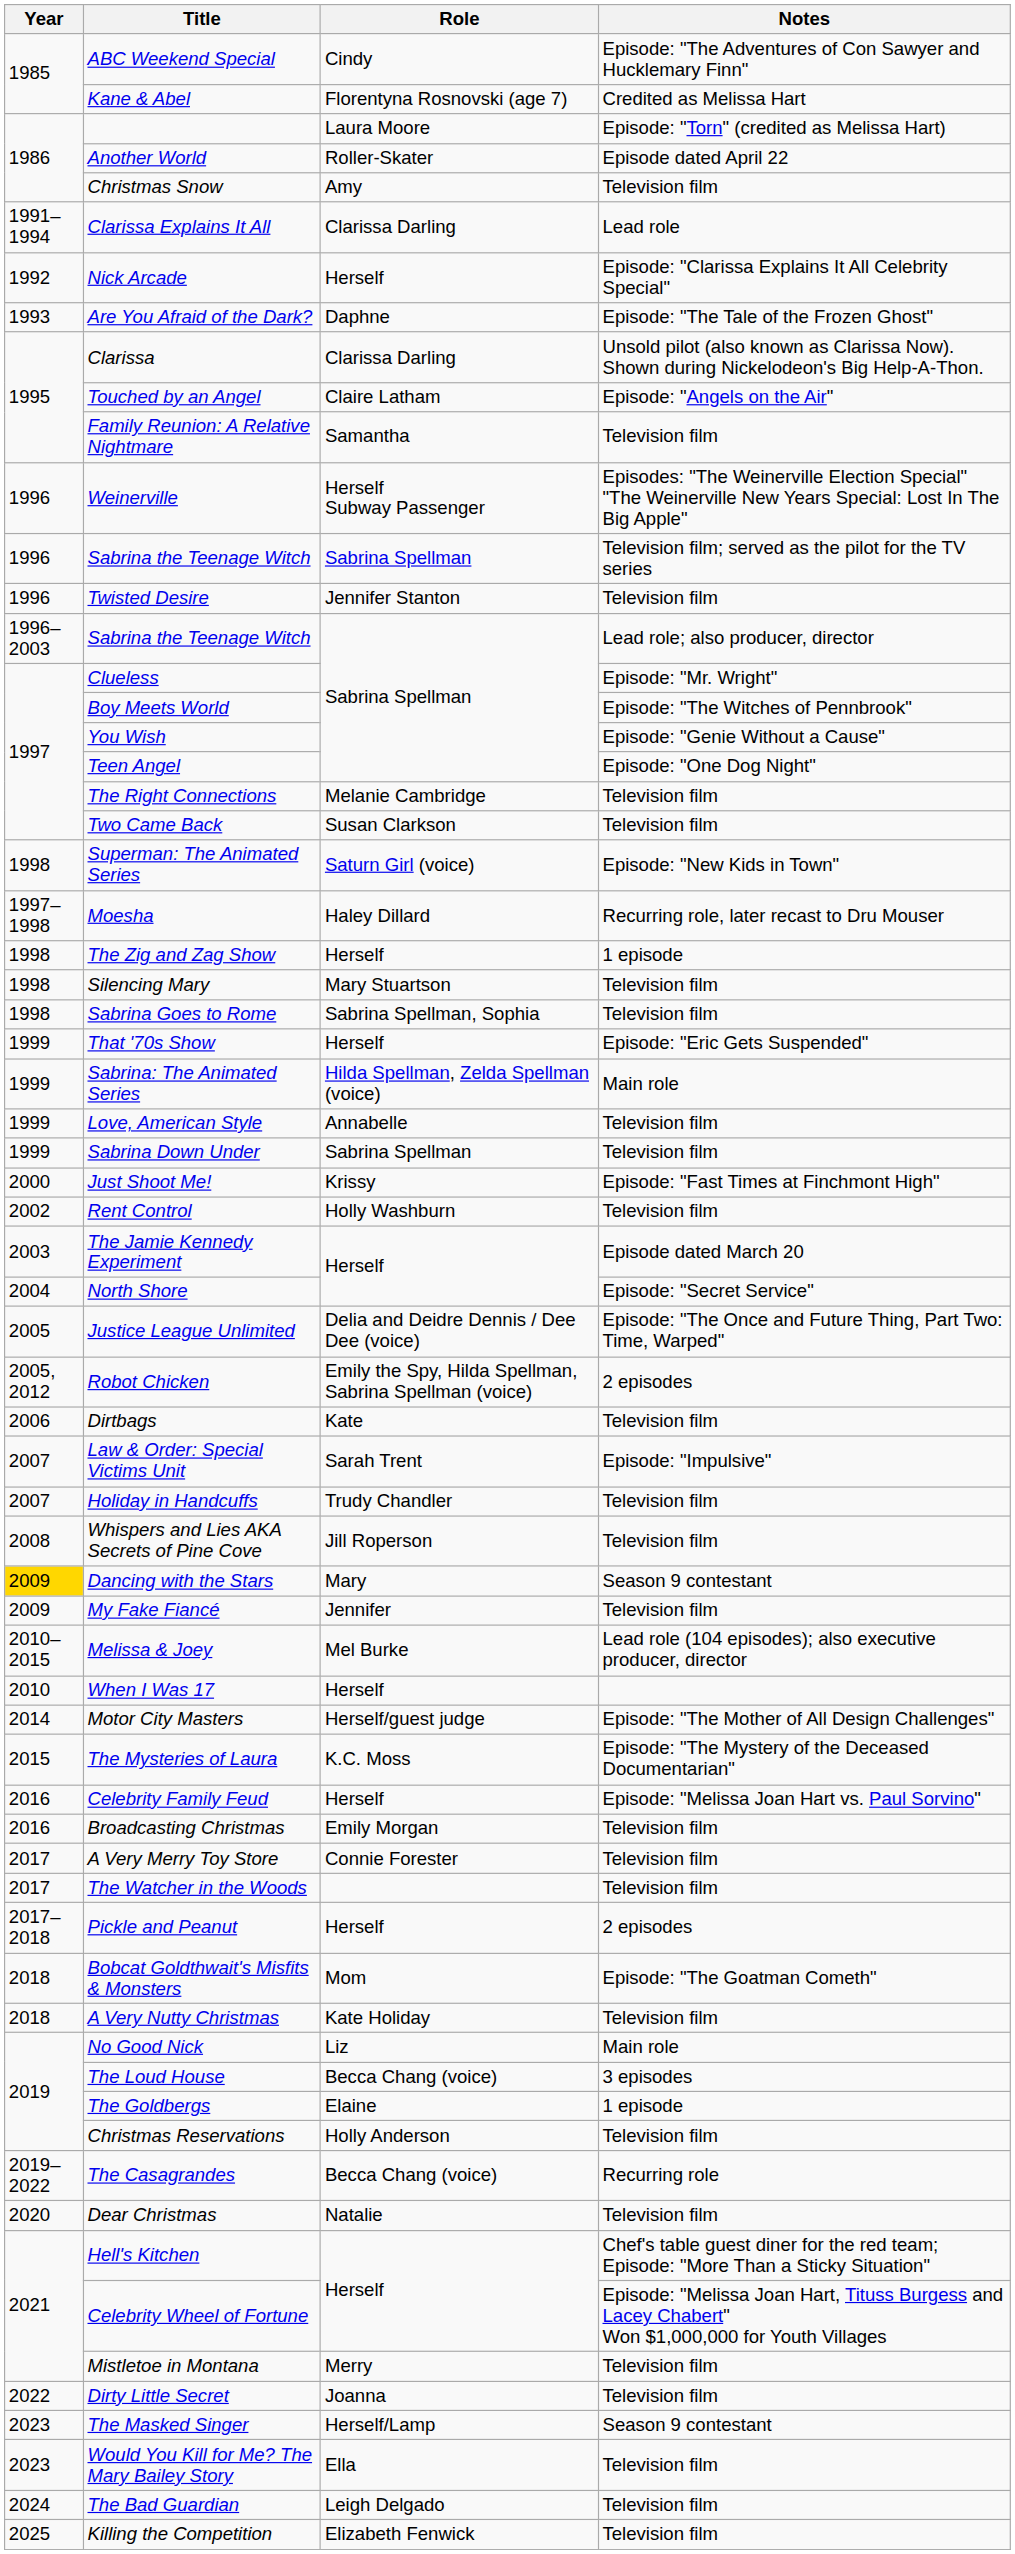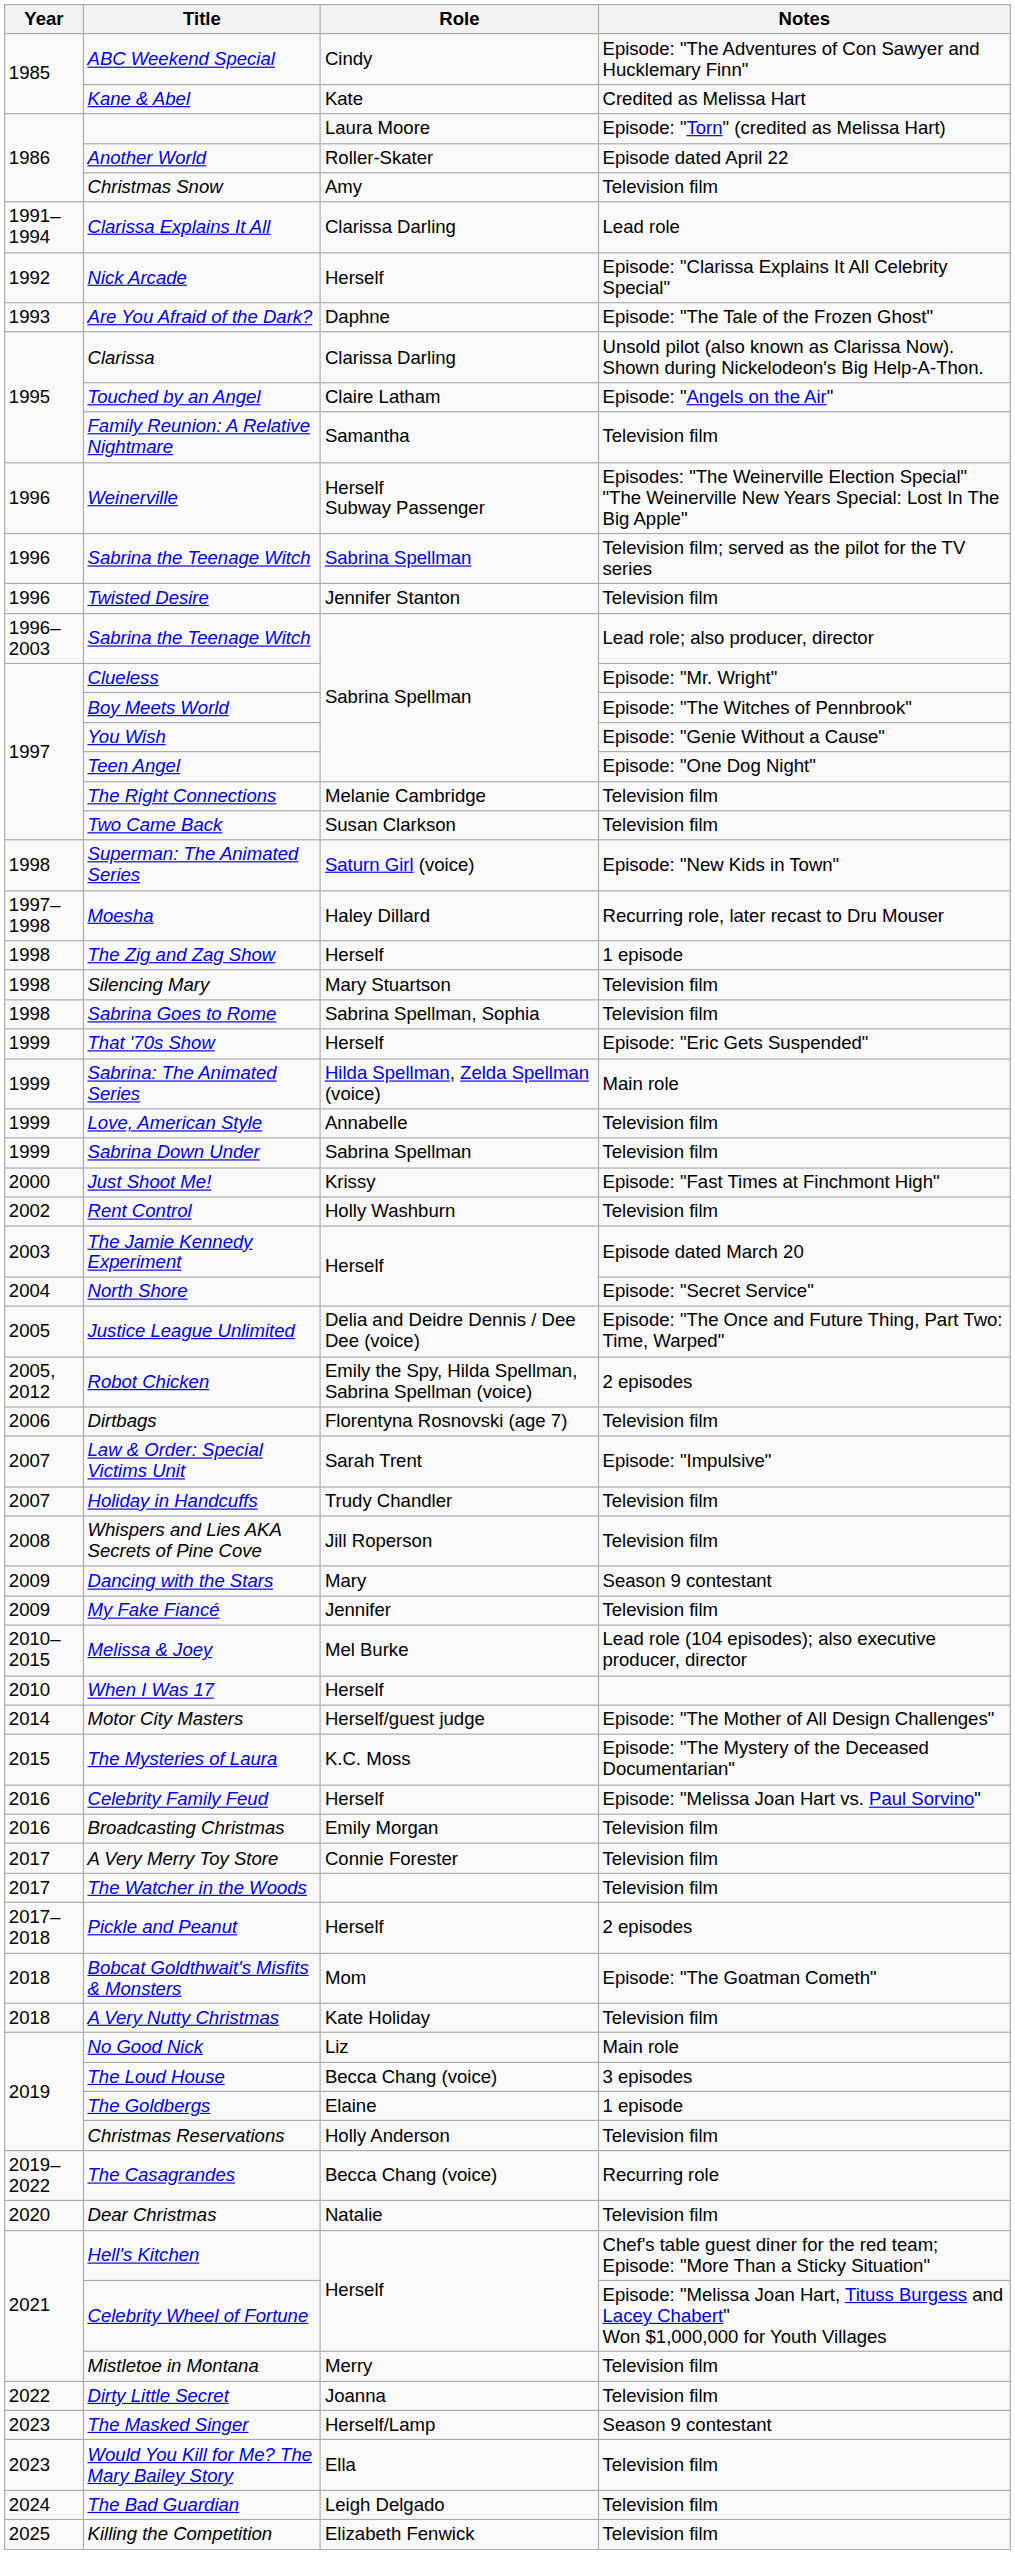Kane & Abel | Role: Florentyna Rosnovski (age 7) -> Kate
Dirtbags | Role: Kate -> Florentyna Rosnovski (age 7)
Dancing with the Stars | Year: gold background -> no background
